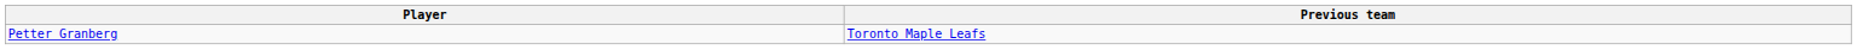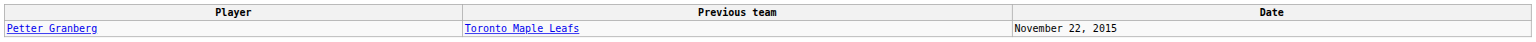+ column: Date | November 22, 2015
